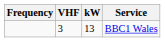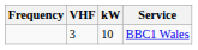BBC1 Wales | kW: 13 -> 10
